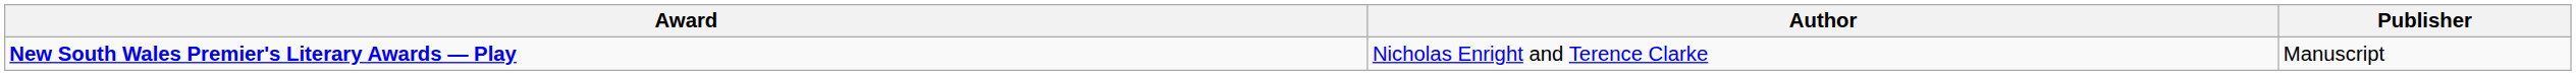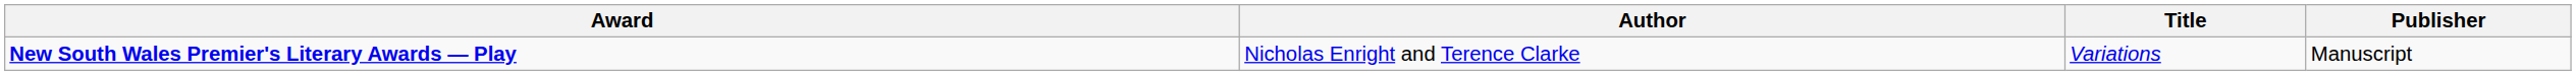+ column: Title | Variations
